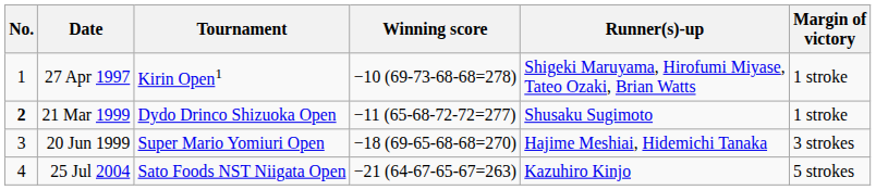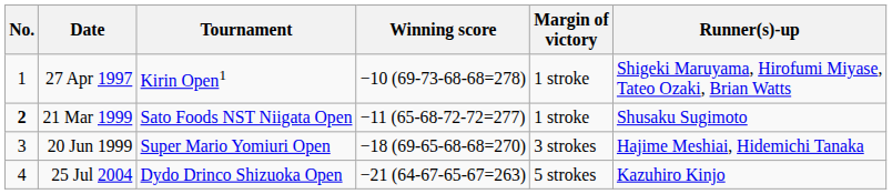columns swapped: Margin of victory <-> Runner(s)-up
21 Mar 1999 | Tournament: Dydo Drinco Shizuoka Open -> Sato Foods NST Niigata Open
25 Jul 2004 | Tournament: Sato Foods NST Niigata Open -> Dydo Drinco Shizuoka Open
